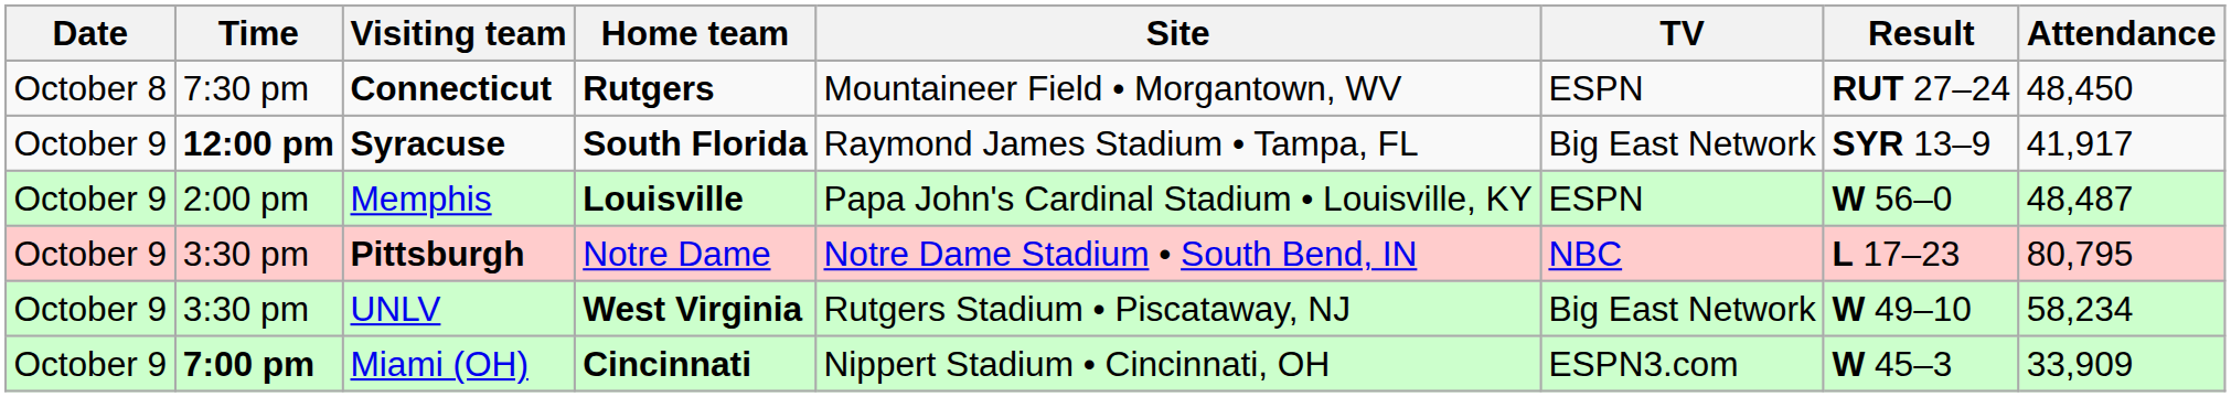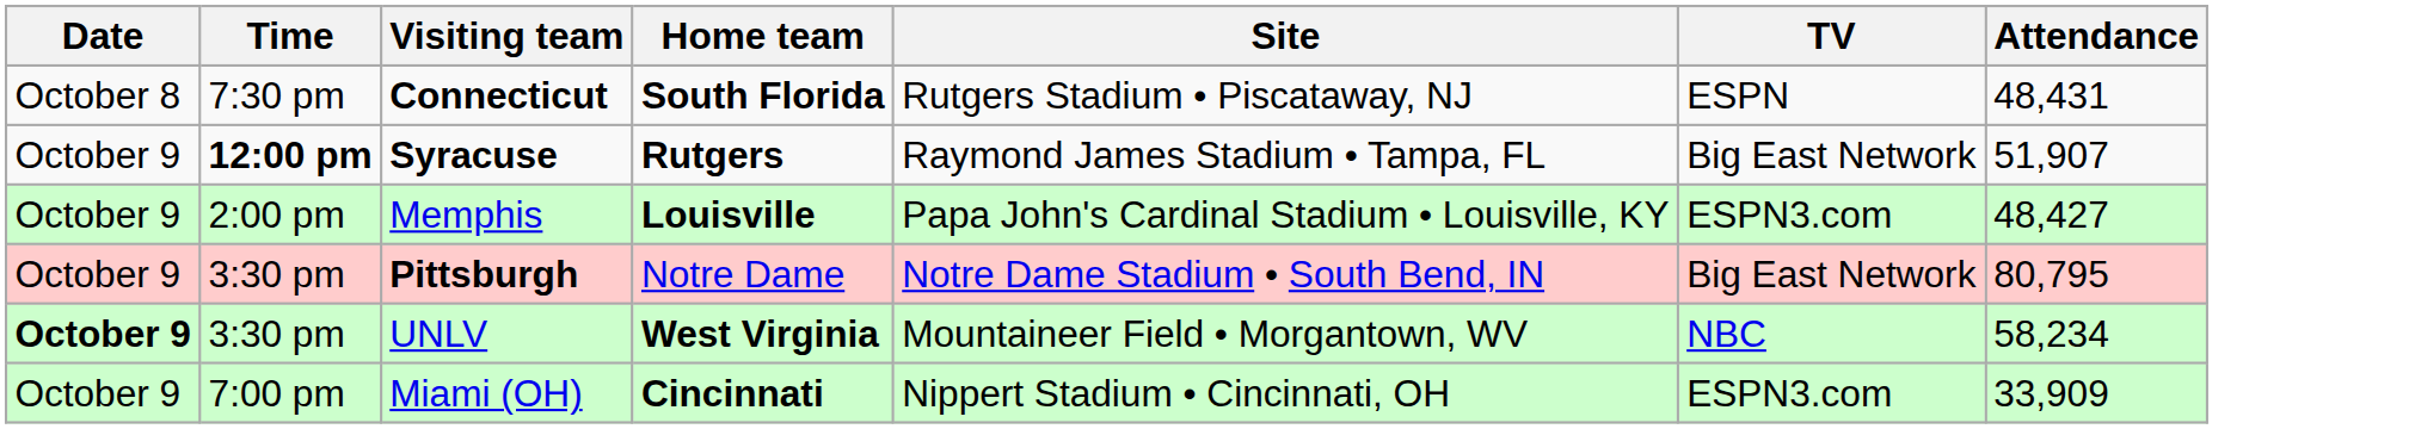- column: Result | RUT 27–24 | SYR 13–9 | W 56–0 | L 17–23 | W 49–10 | W 45–3
Connecticut | Home team: Rutgers -> South Florida
Connecticut | Site: Mountaineer Field • Morgantown, WV -> Rutgers Stadium • Piscataway, NJ
Connecticut | Attendance: 48,450 -> 48,431
Syracuse | Home team: South Florida -> Rutgers
Syracuse | Attendance: 41,917 -> 51,907
Memphis | TV: ESPN -> ESPN3.com
Memphis | Attendance: 48,487 -> 48,427
Pittsburgh | TV: NBC -> Big East Network
UNLV | Date: normal -> bold
UNLV | Site: Rutgers Stadium • Piscataway, NJ -> Mountaineer Field • Morgantown, WV
UNLV | TV: Big East Network -> NBC
Miami (OH) | Time: bold -> normal
